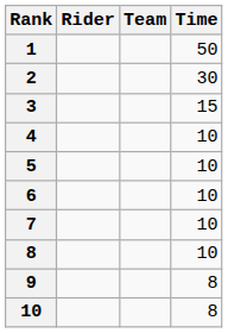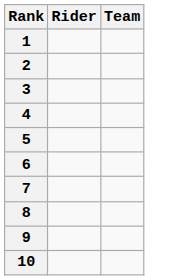- column: Time | 50 | 30 | 15 | 10 | 10 | 10 | 10 | 10 | 8 | 8
